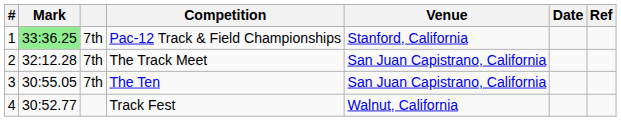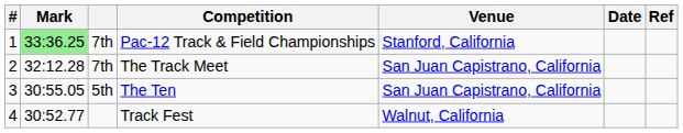The Ten | column 3: 7th -> 5th
